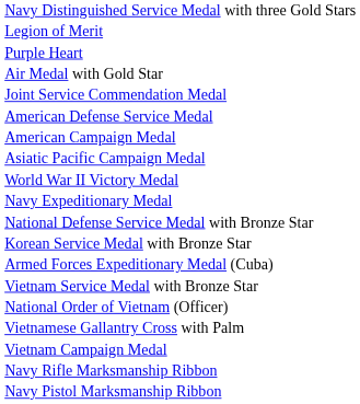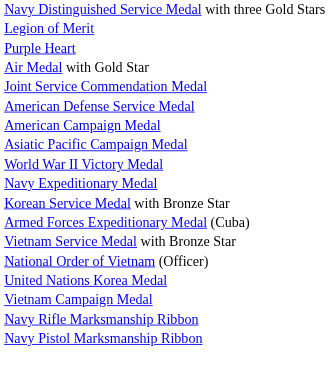- row: National Defense Service Medal with Bronze Star
- row: Vietnamese Gallantry Cross with Palm
+ row: United Nations Korea Medal
